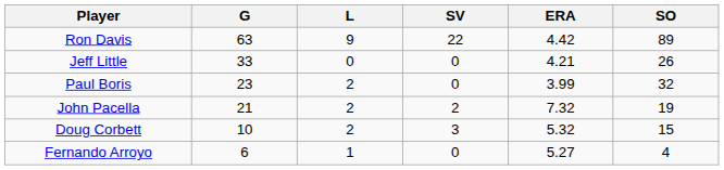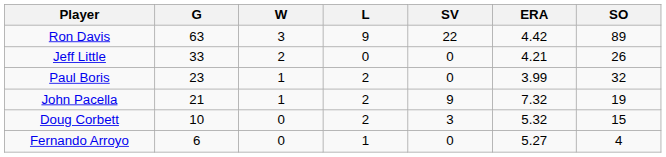+ column: W | 3 | 2 | 1 | 1 | 0 | 0
John Pacella | SV: 2 -> 9
